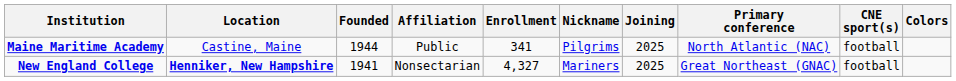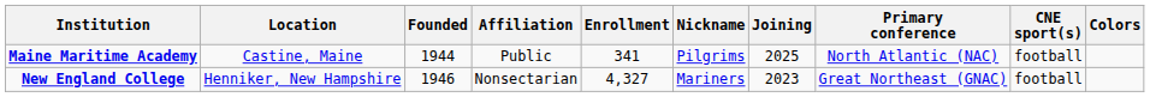New England College | Location: bold -> normal
New England College | Founded: 1941 -> 1946
New England College | Joining: 2025 -> 2023
